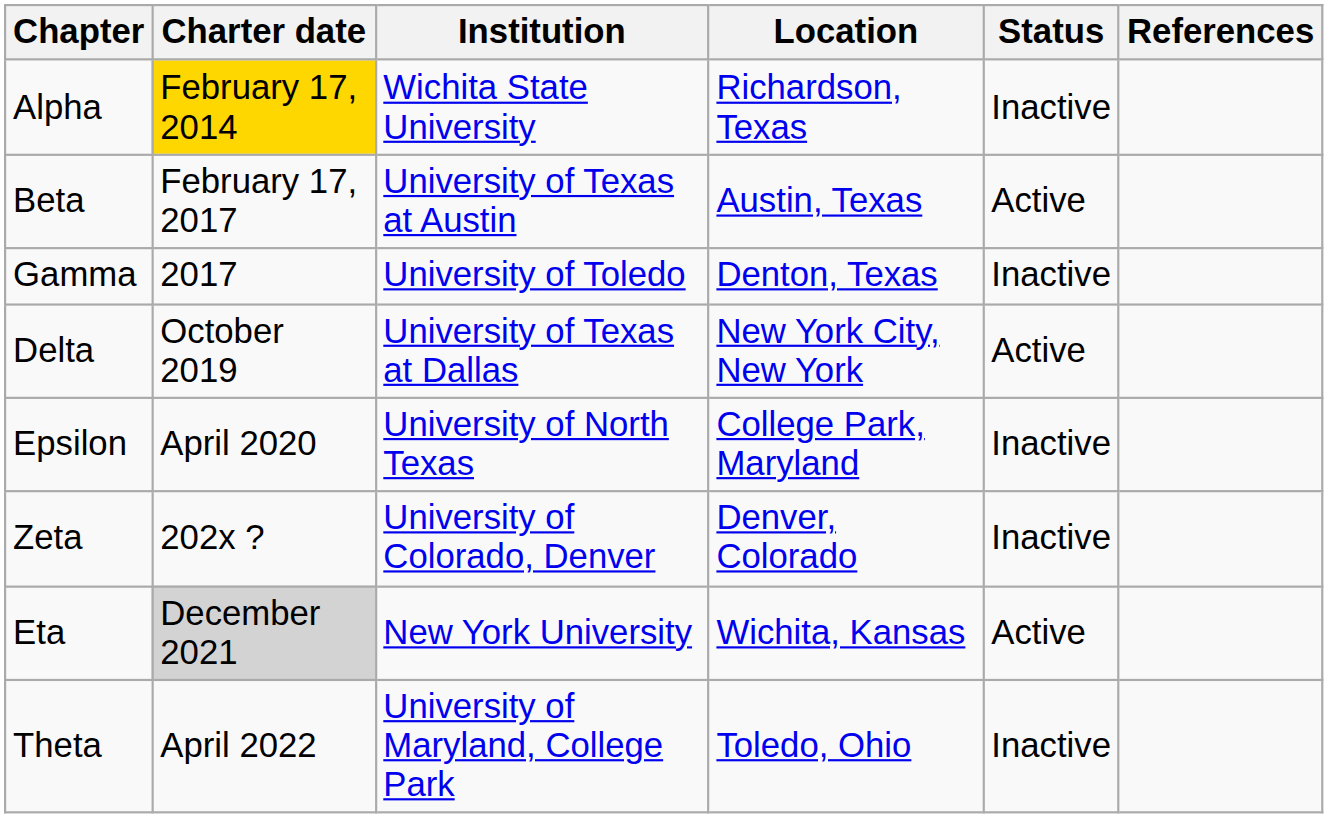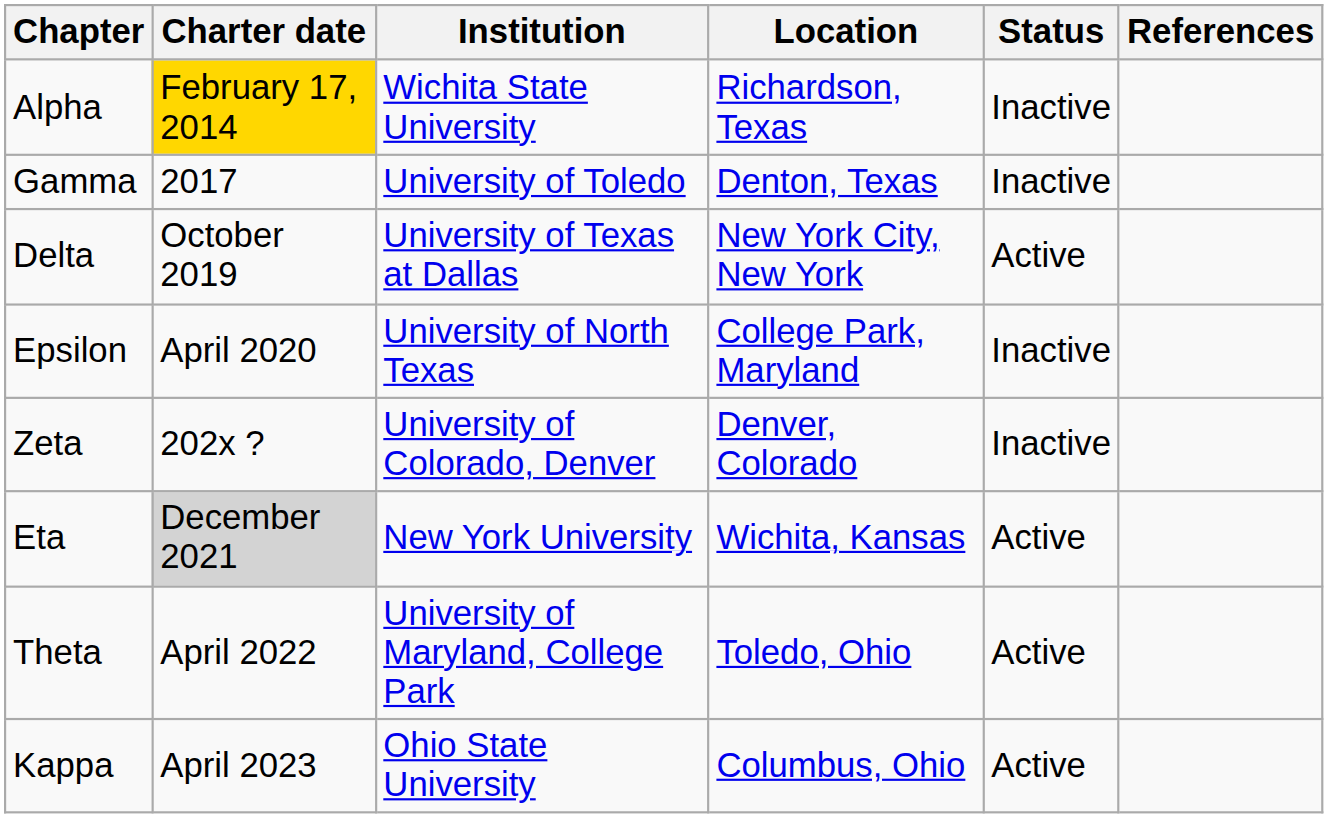- row: Beta | February 17, 2017 | University of Texas at Austin | Austin, Texas | Active
Theta | Status: Inactive -> Active
+ row: Kappa | April 2023 | Ohio State University | Columbus, Ohio | Active
